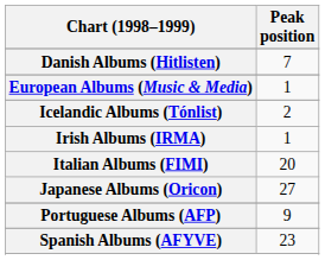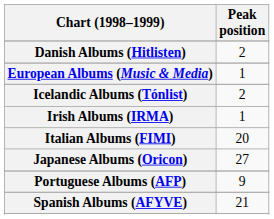Danish Albums (Hitlisten) | Peak position: 7 -> 2
Spanish Albums (AFYVE) | Peak position: 23 -> 21
